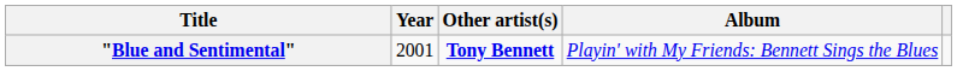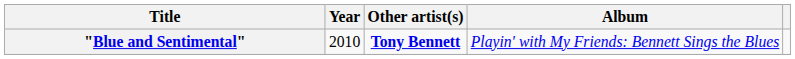"Blue and Sentimental" | Year: 2001 -> 2010
